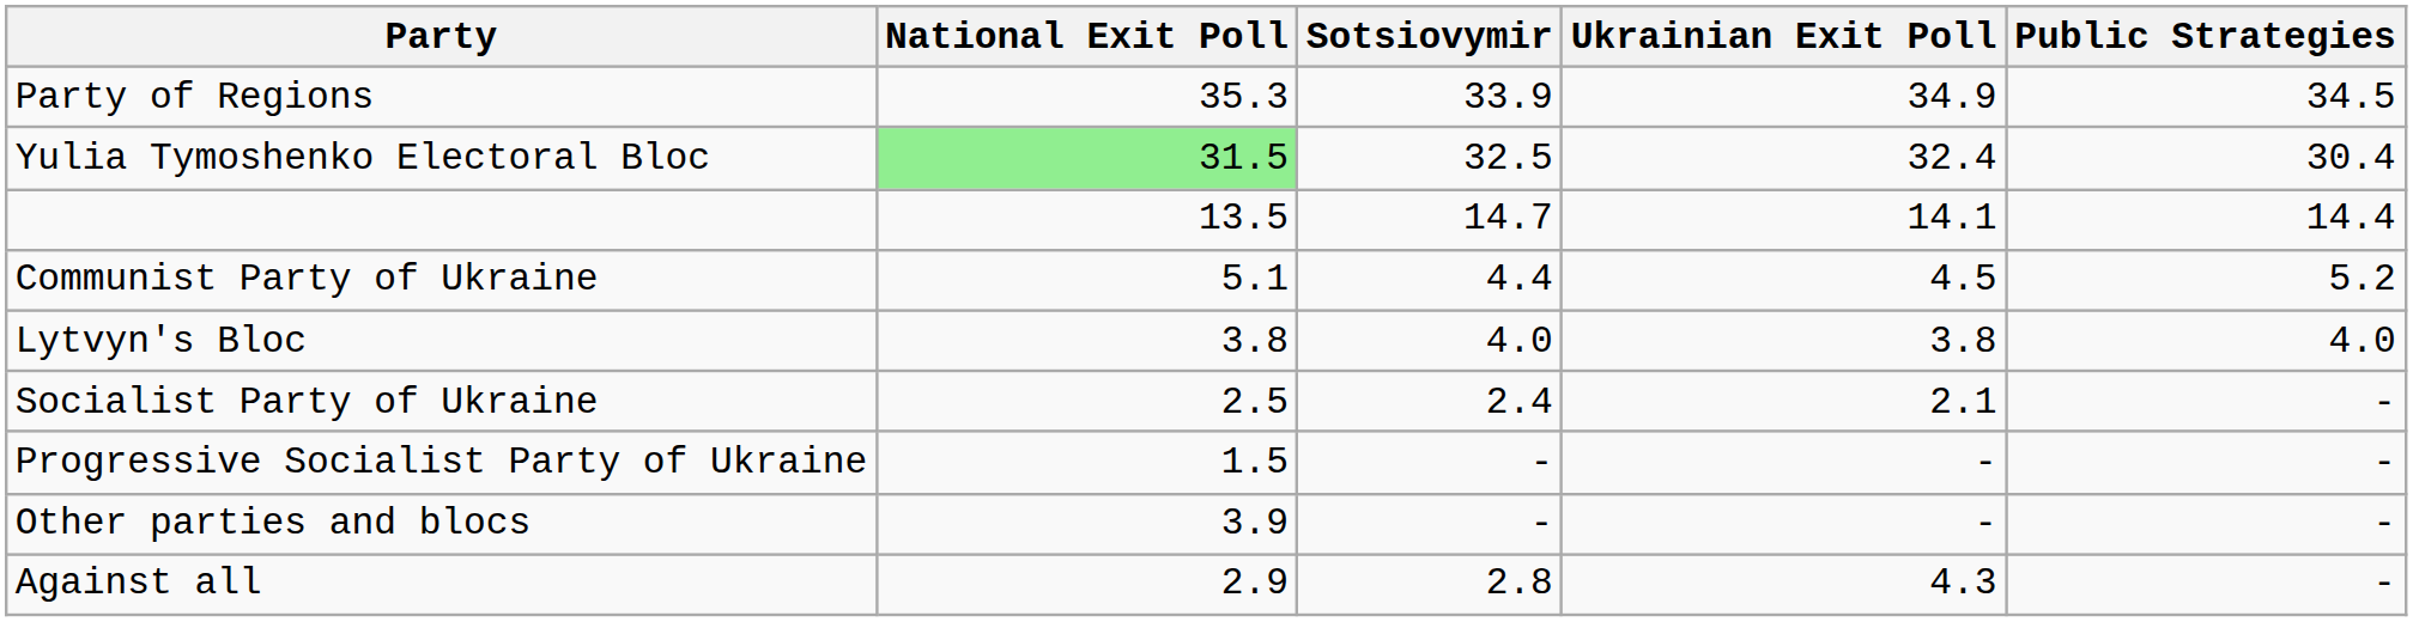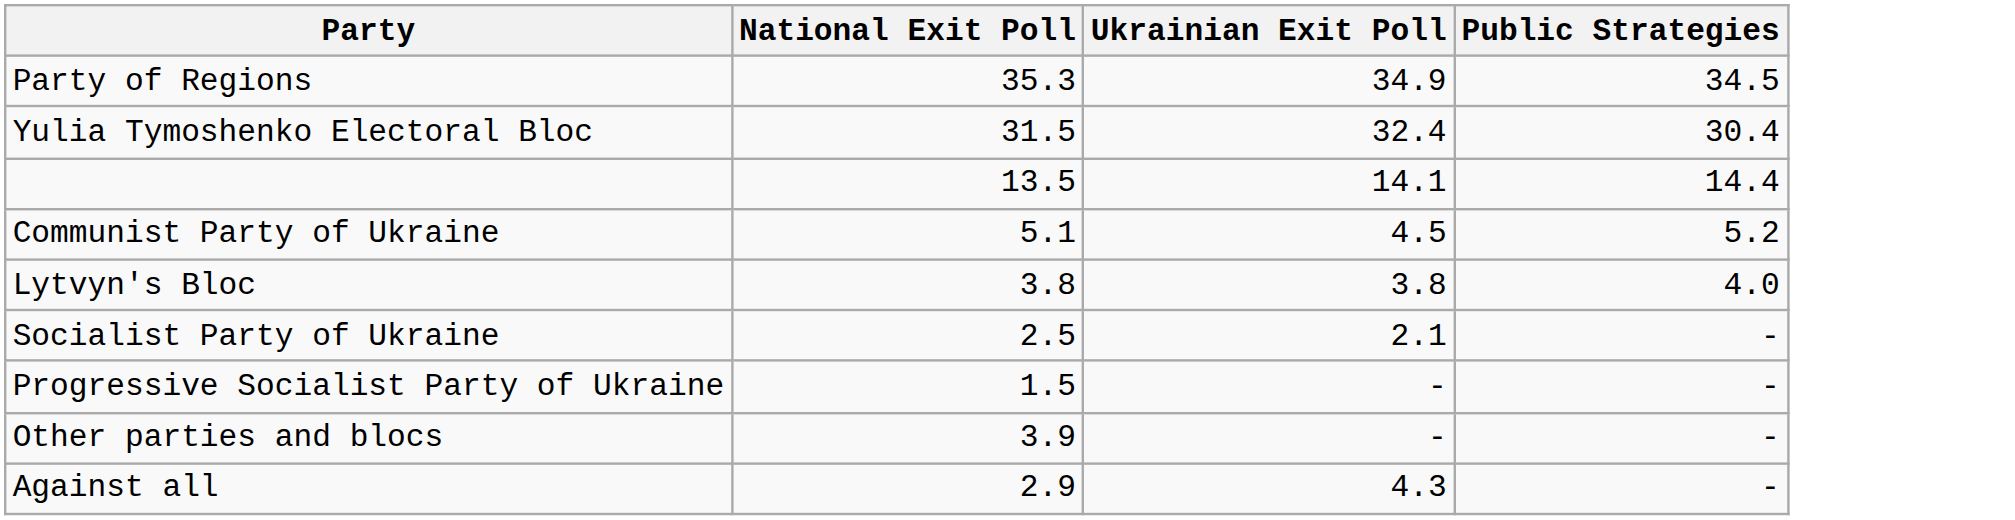- column: Sotsiovymir | 33.9 | 32.5 | 14.7 | 4.4 | 4.0 | 2.4 | - | - | 2.8
Yulia Tymoshenko Electoral Bloc | National Exit Poll: lightgreen background -> no background
